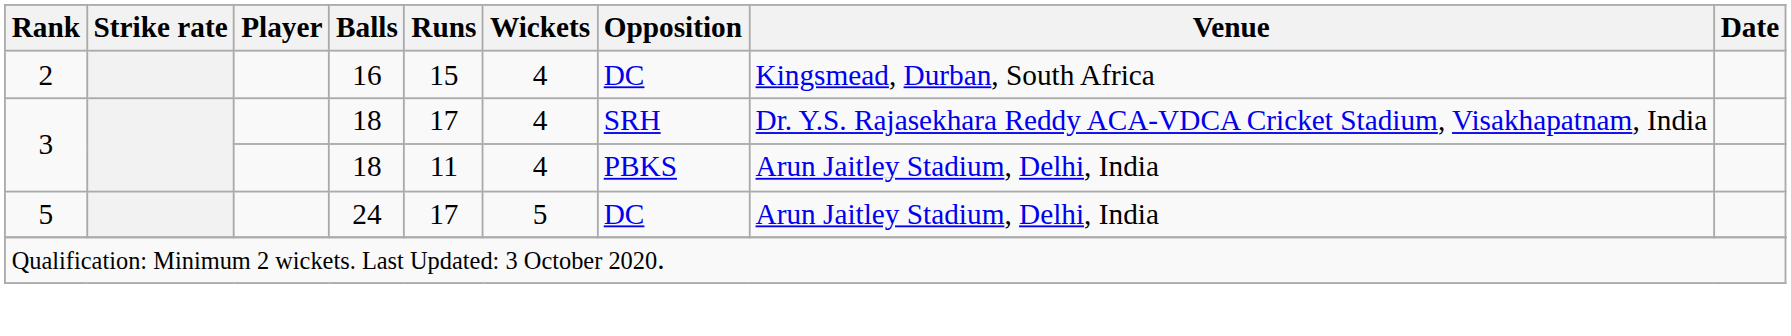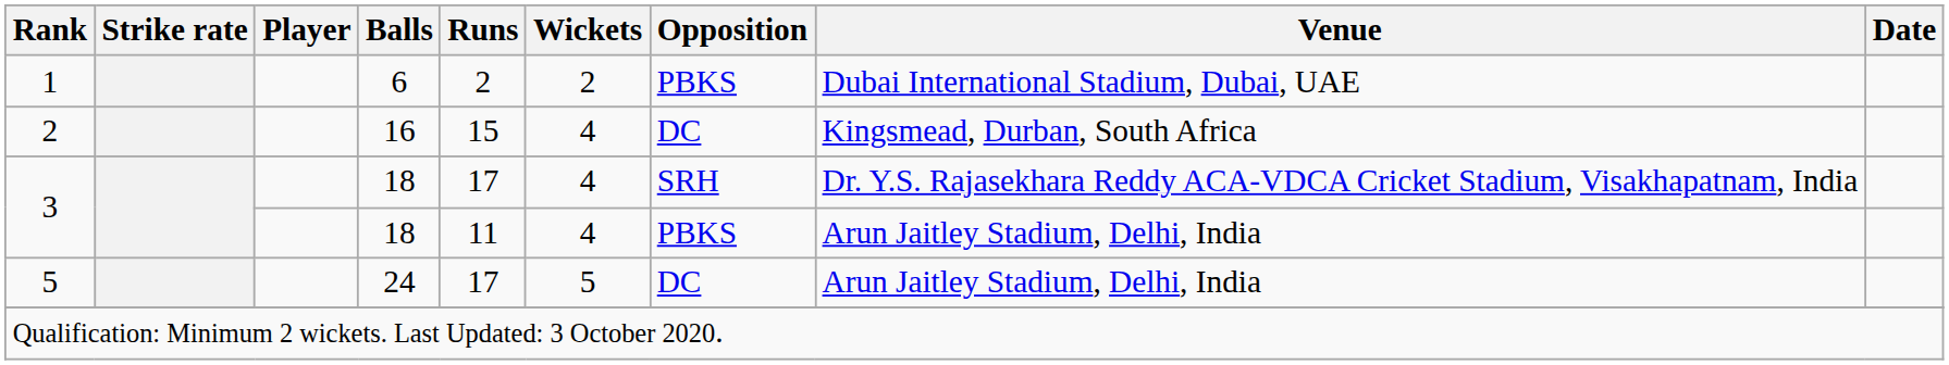+ row: 1 | 6 | 2 | 2 | PBKS | Dubai International Stadium, Dubai, UAE
